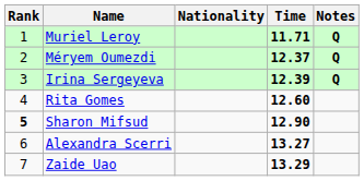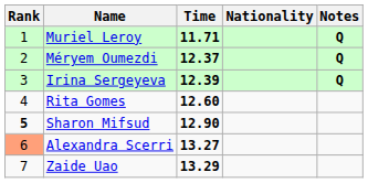columns swapped: Nationality <-> Time
Alexandra Scerri | Rank: no background -> lightsalmon background
